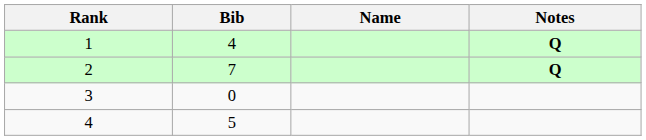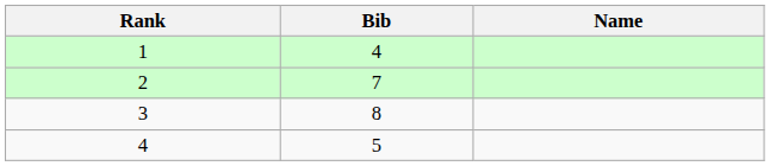- column: Notes | Q | Q
3 | Bib: 0 -> 8
